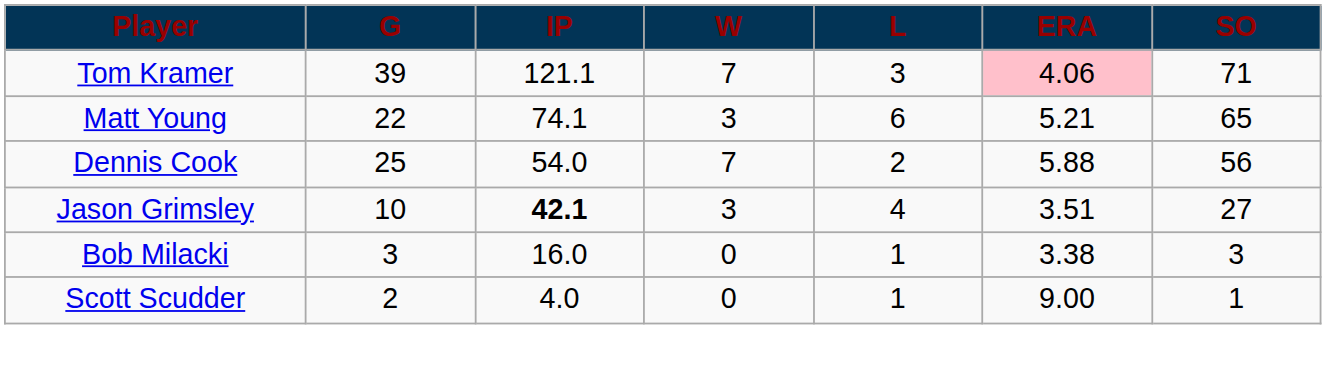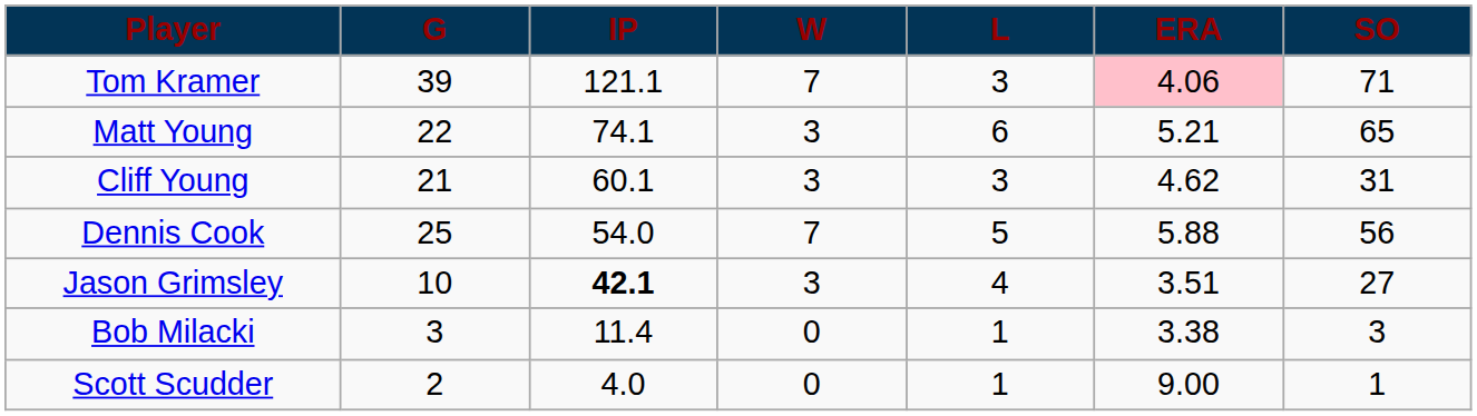+ row: Cliff Young | 21 | 60.1 | 3 | 3 | 4.62 | 31
Dennis Cook | L: 2 -> 5
Bob Milacki | IP: 16.0 -> 11.4
